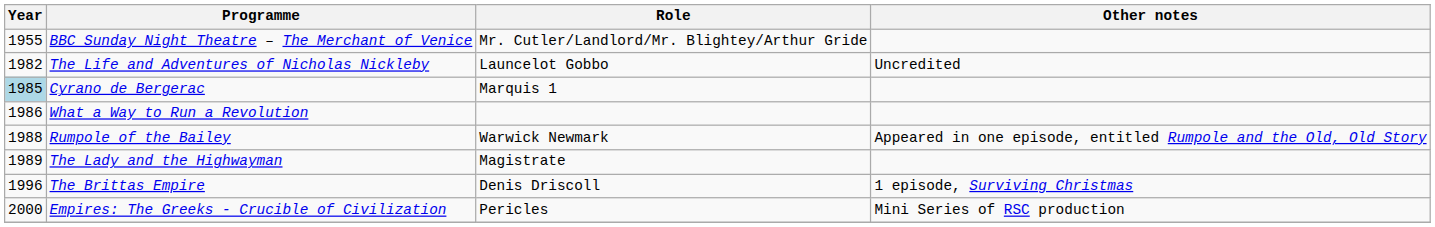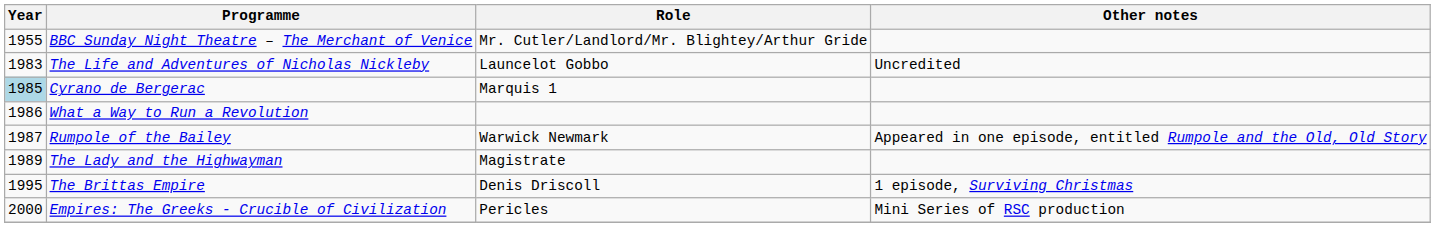The Life and Adventures of Nicholas Nickleby | Year: 1982 -> 1983
Rumpole of the Bailey | Year: 1988 -> 1987
The Brittas Empire | Year: 1996 -> 1995
